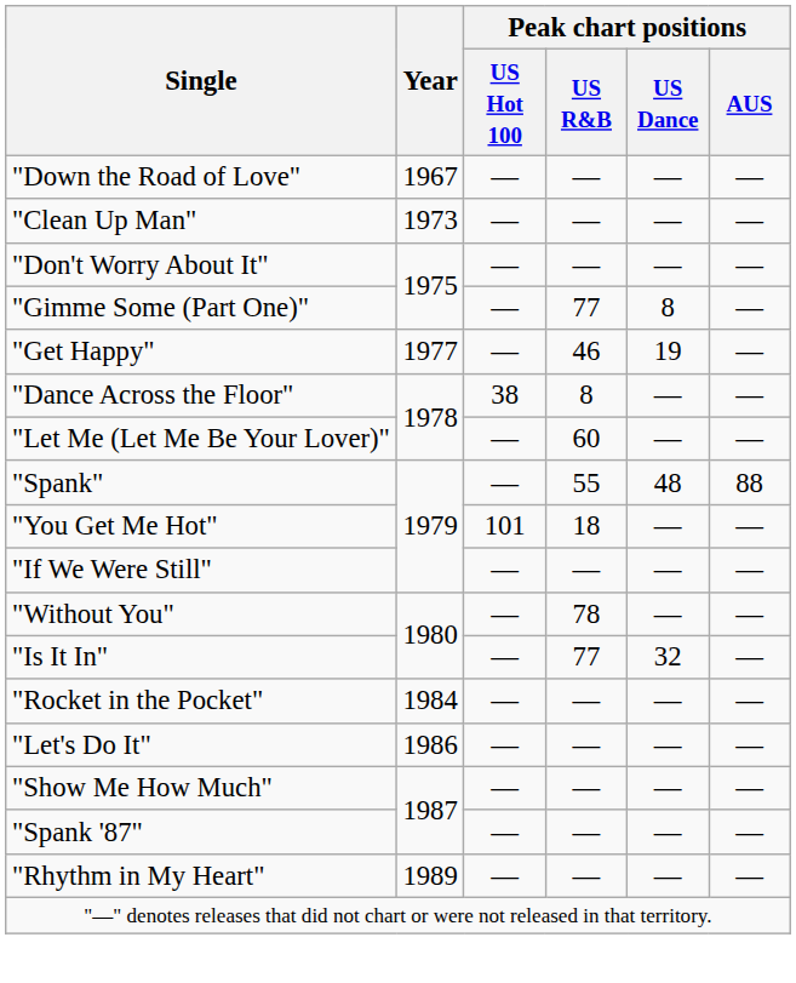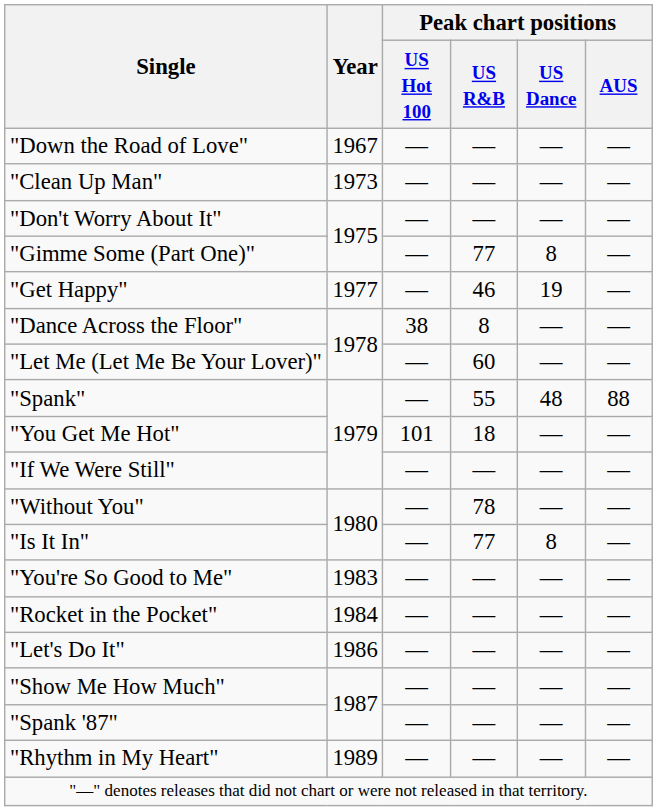"Is It In" | Peak chart positions / US Dance: 32 -> 8
+ row: "You're So Good to Me" | 1983 | ― | ― | ― | ―
